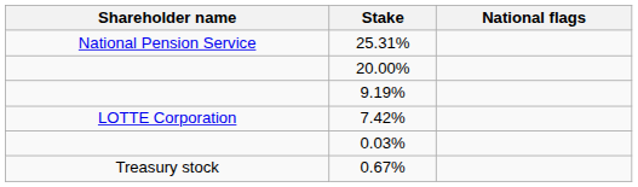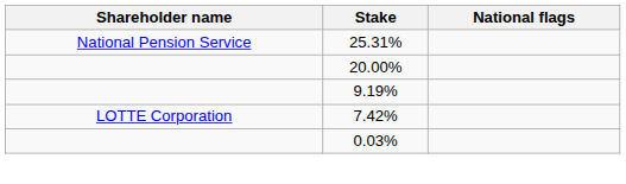- row: Treasury stock | 0.67%
